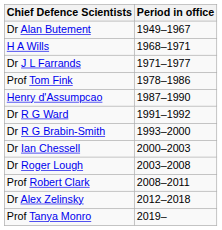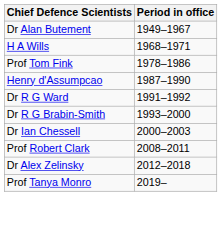- row: Dr J L Farrands | 1971–1977
- row: Dr Roger Lough | 2003–2008
